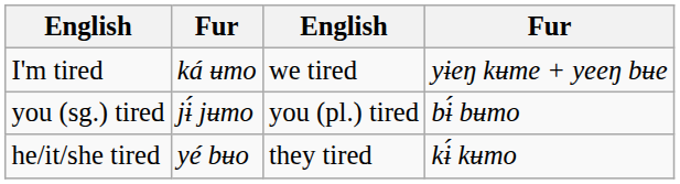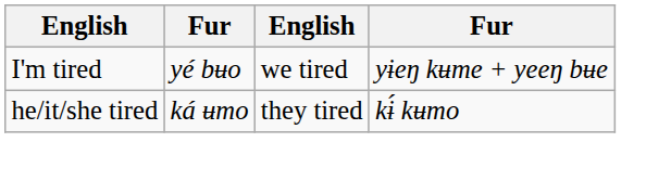I'm tired | column 2: ká ʉmo -> yé bʉo
- row: you (sg.) tired | jɨ́ jʉmo | you (pl.) tired | bɨ́ bʉmo
he/it/she tired | column 2: yé bʉo -> ká ʉmo
